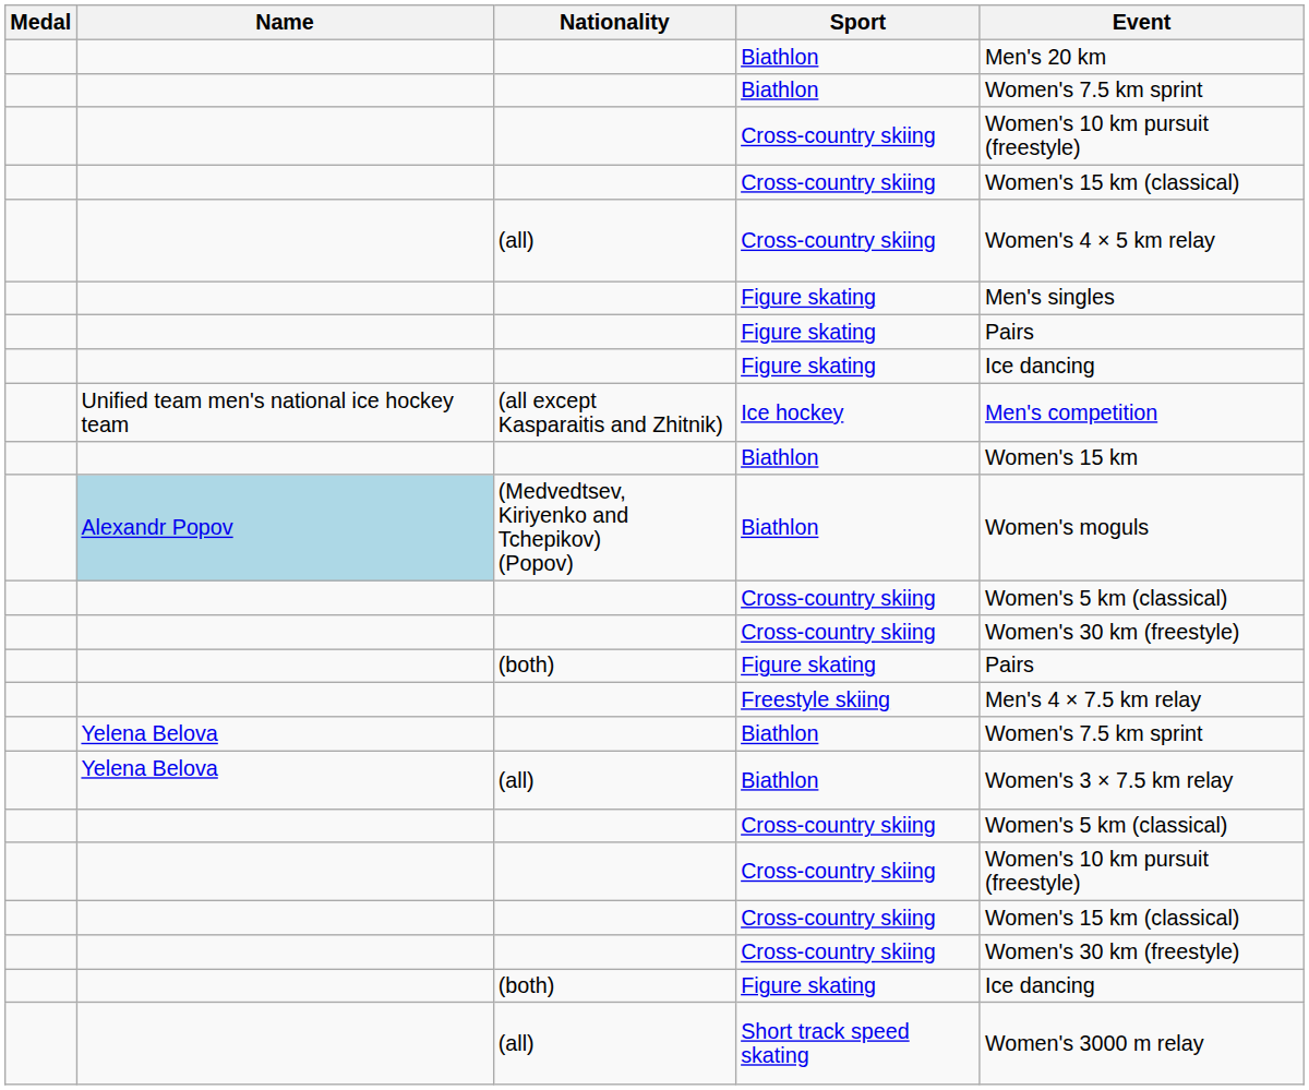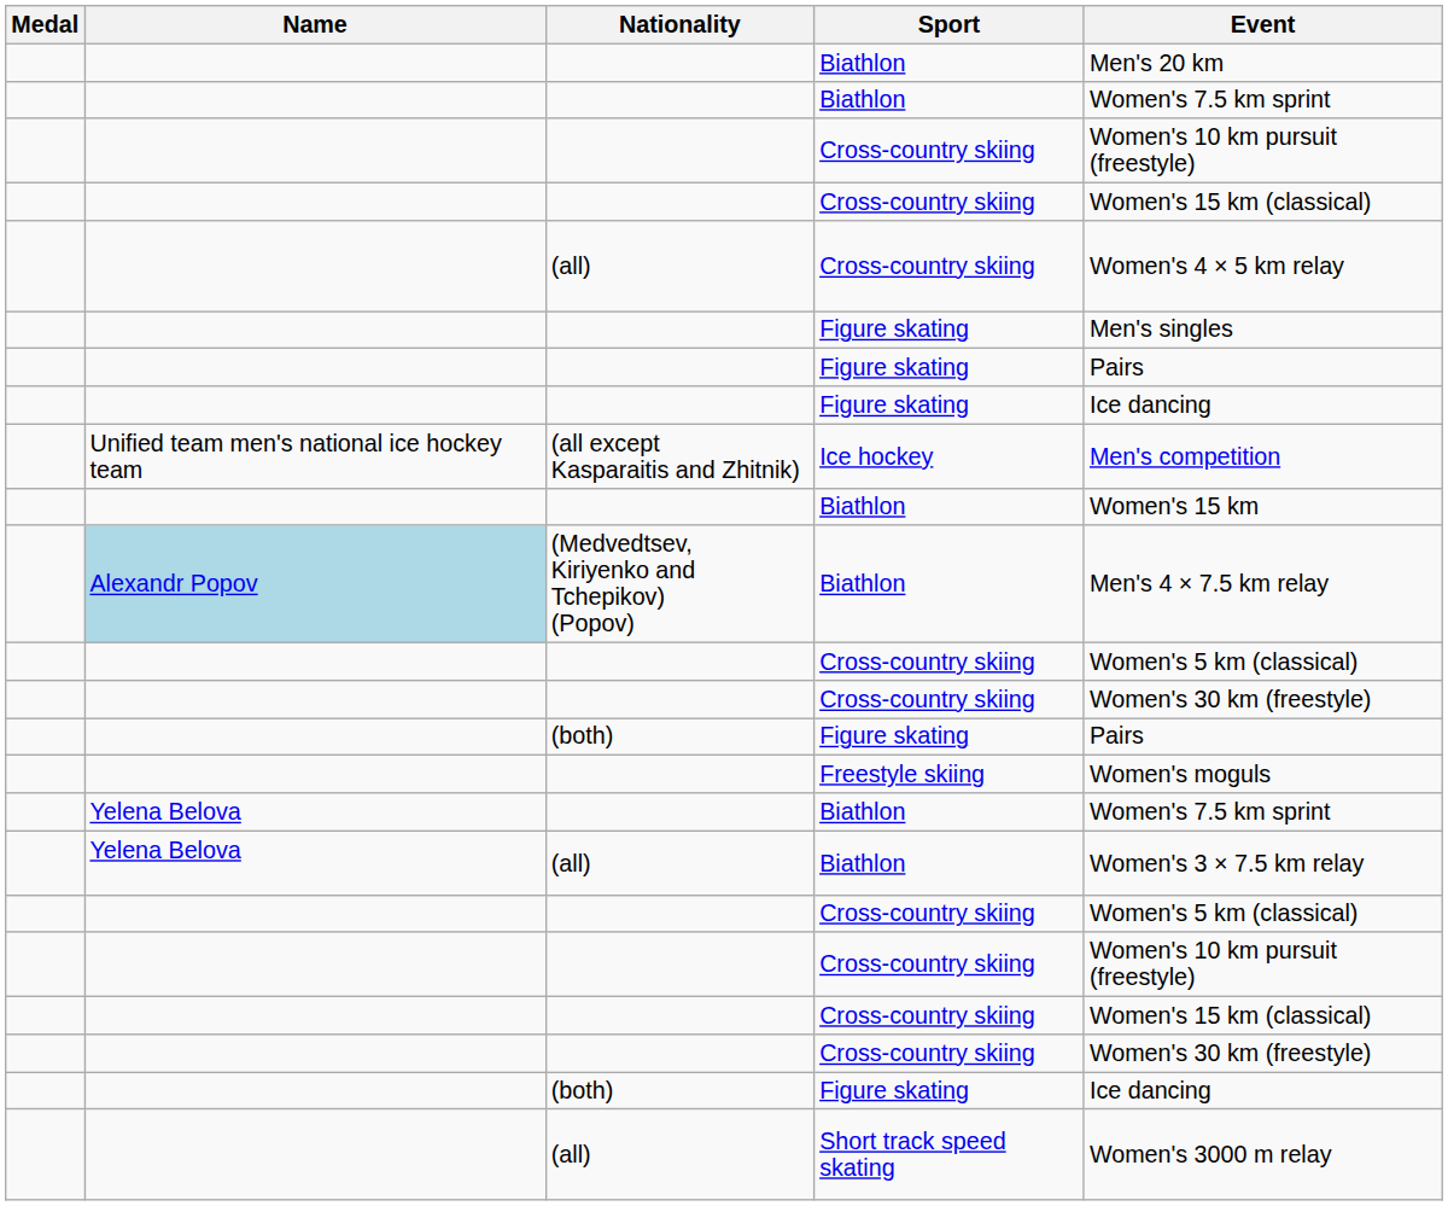(Medvedtsev, Kiriyenko and Tchepikov) (Popov) / Biathlon | Event: Women's moguls -> Men's 4 × 7.5 km relay
Freestyle skiing | Event: Men's 4 × 7.5 km relay -> Women's moguls
